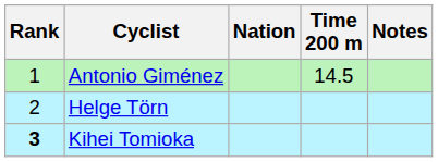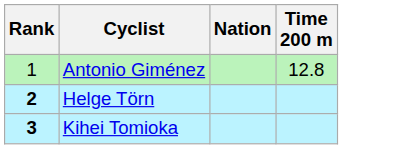- column: Notes
Antonio Giménez | Time 200 m: 14.5 -> 12.8
Helge Törn | Rank: normal -> bold
